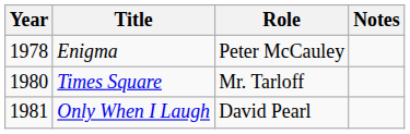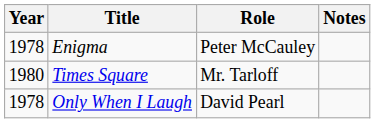Only When I Laugh | Year: 1981 -> 1978
